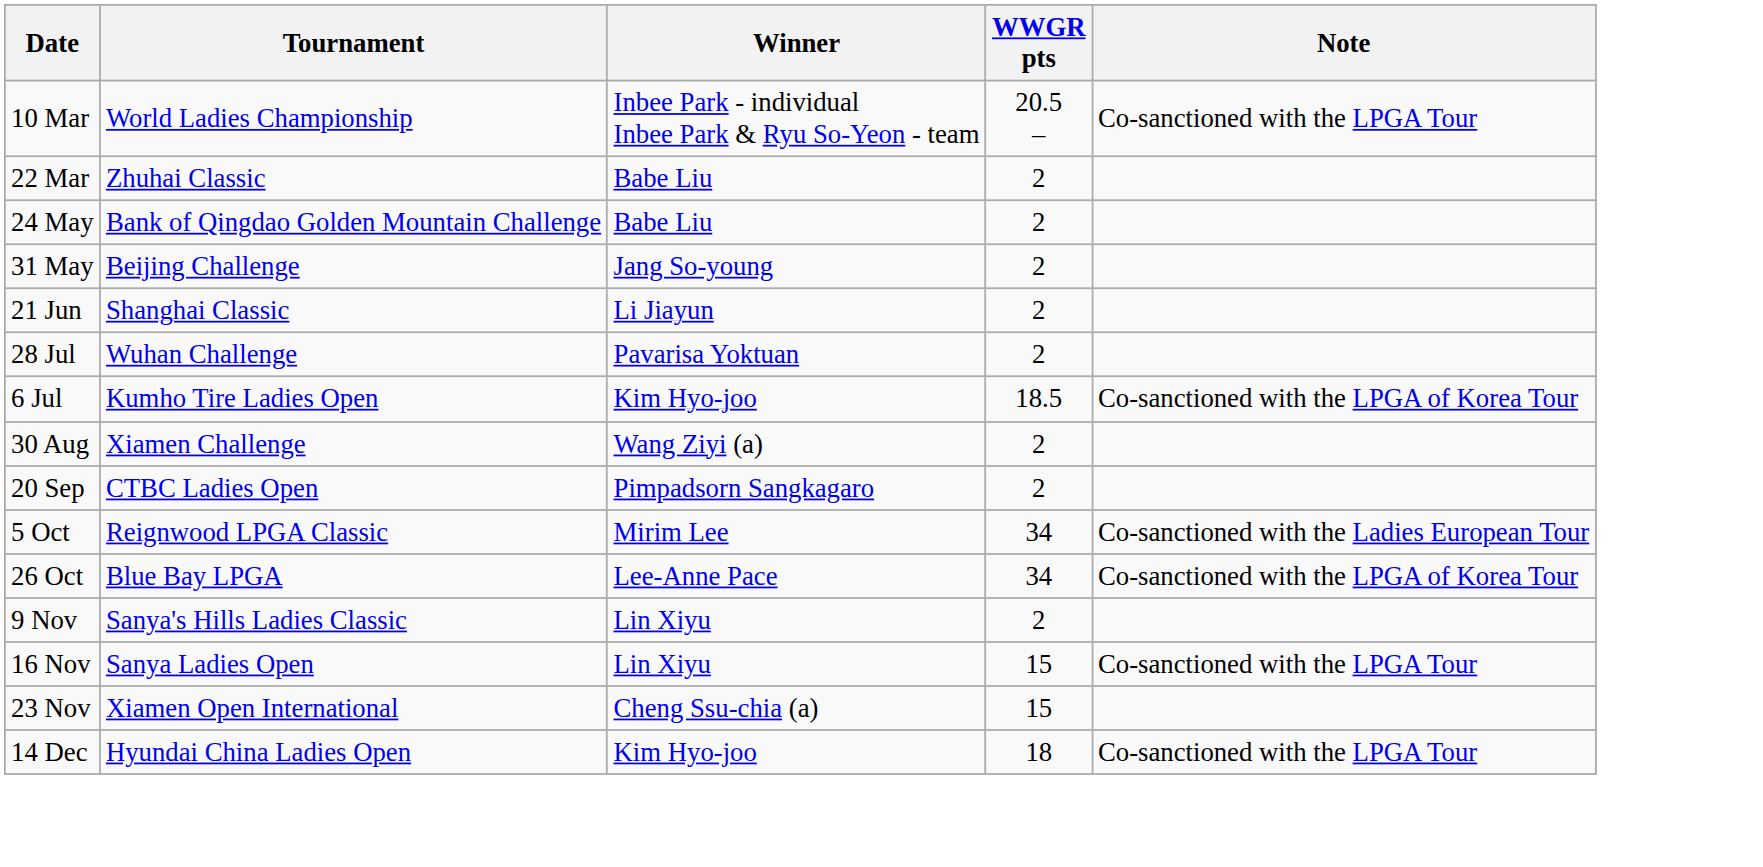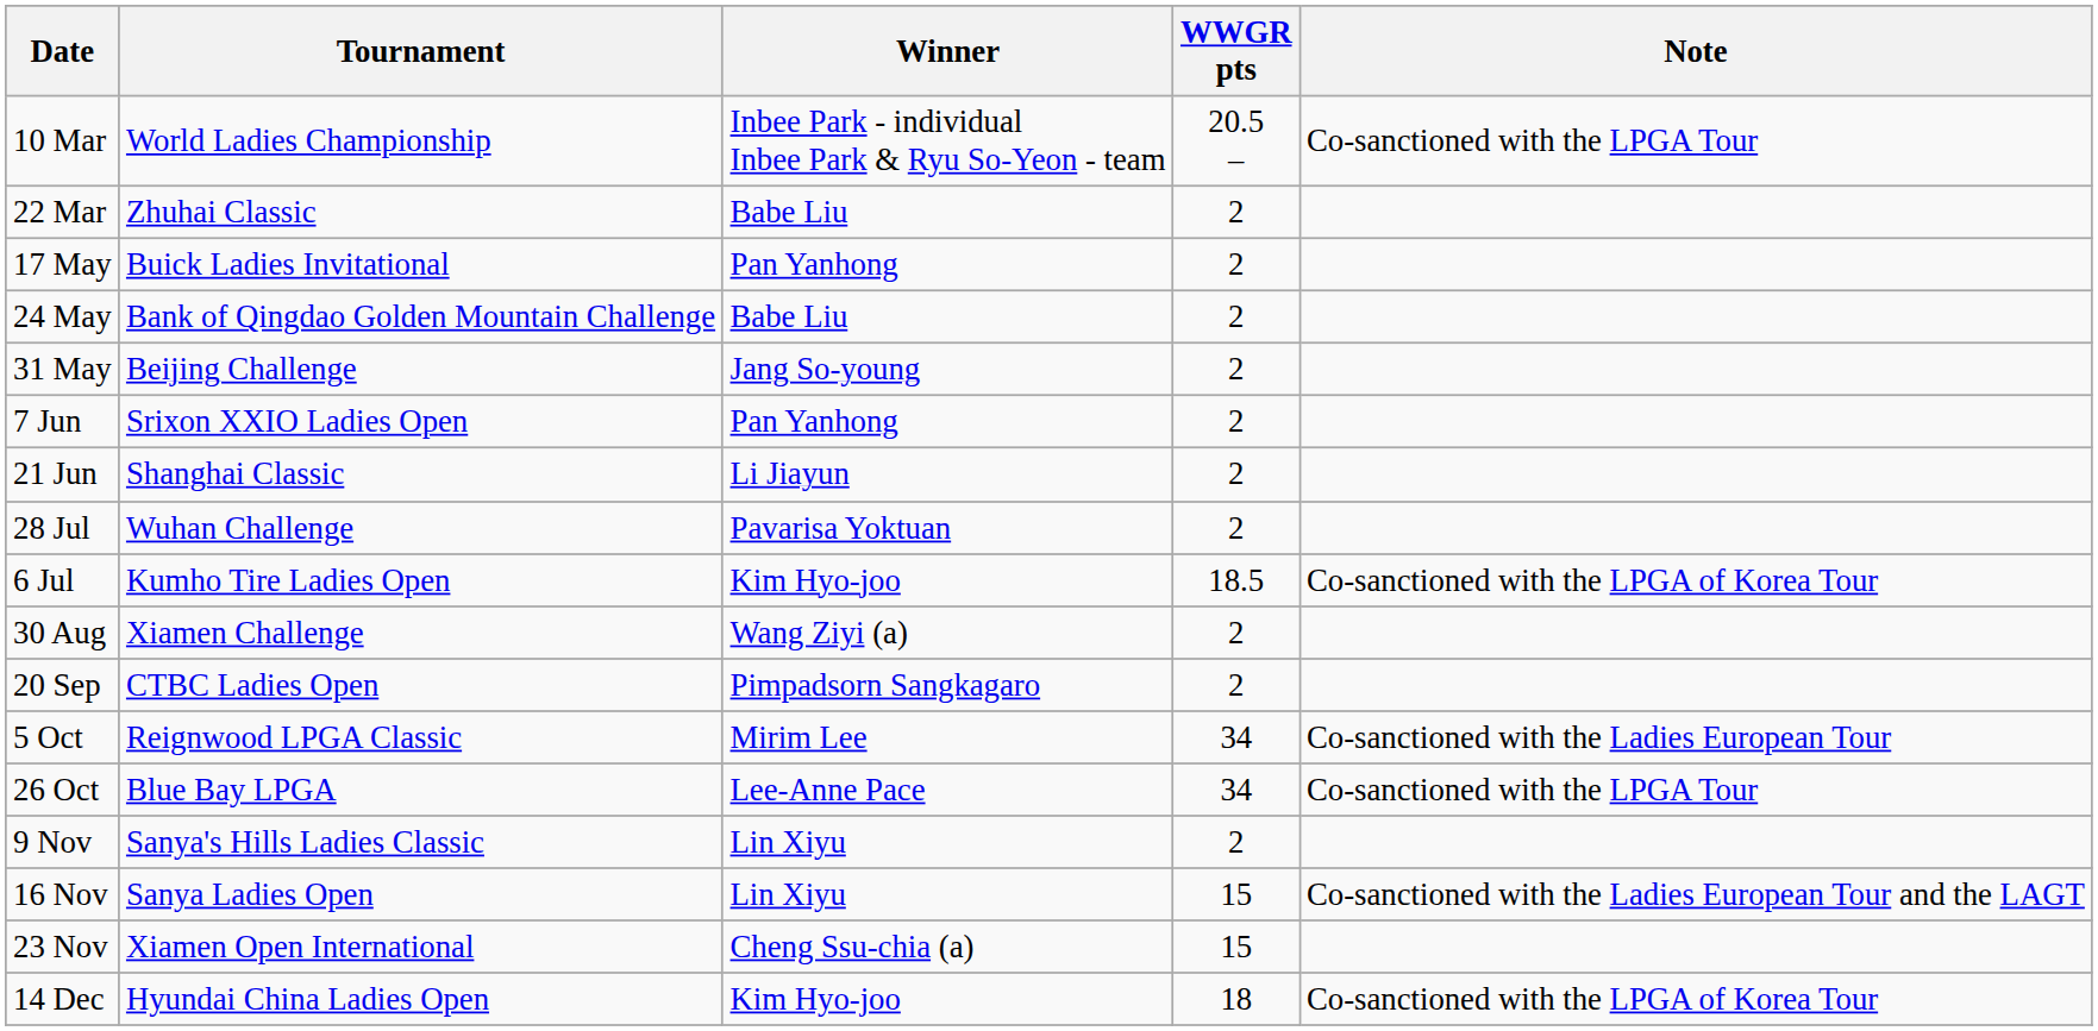+ row: 17 May | Buick Ladies Invitational | Pan Yanhong | 2
+ row: 7 Jun | Srixon XXIO Ladies Open | Pan Yanhong | 2
26 Oct | Note: Co-sanctioned with the LPGA of Korea Tour -> Co-sanctioned with the LPGA Tour
16 Nov | Note: Co-sanctioned with the LPGA Tour -> Co-sanctioned with the Ladies European Tour and the LAGT
14 Dec | Note: Co-sanctioned with the LPGA Tour -> Co-sanctioned with the LPGA of Korea Tour
